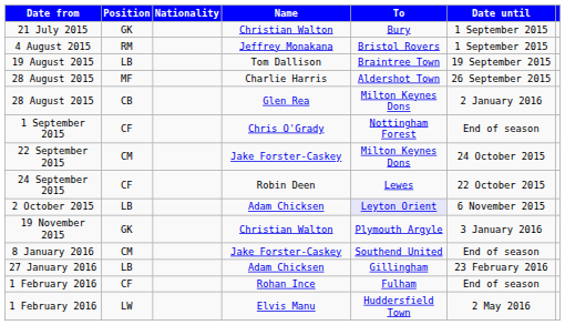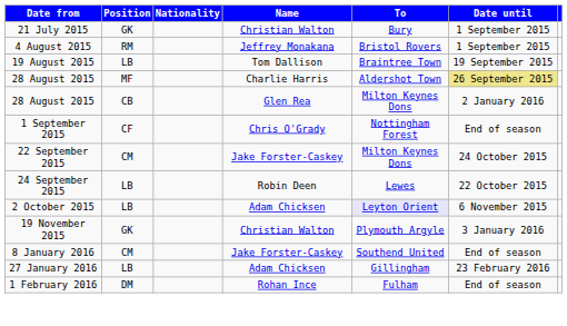28 August 2015 / Charlie Harris | Date until: no background -> khaki background
24 September 2015 | Position: CF -> LB
1 February 2016 / Rohan Ince | Position: CF -> DM
- row: 1 February 2016 | LW | Elvis Manu | Huddersfield Town | 2 May 2016
